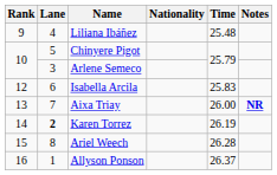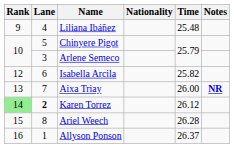Isabella Arcila | Time: 25.83 -> 25.82
Karen Torrez | Rank: no background -> lightgreen background
Karen Torrez | Time: 26.19 -> 26.12
